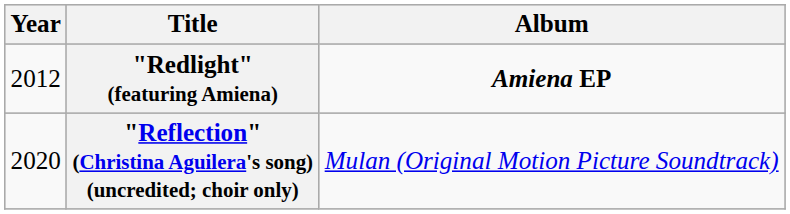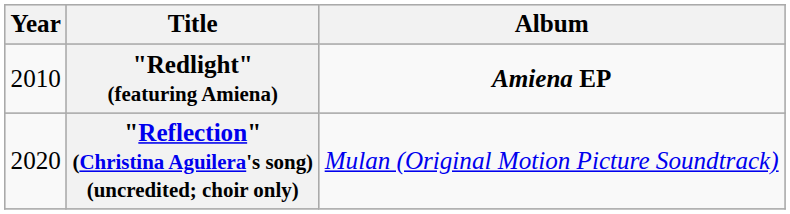"Redlight" (featuring Amiena) | Year: 2012 -> 2010
